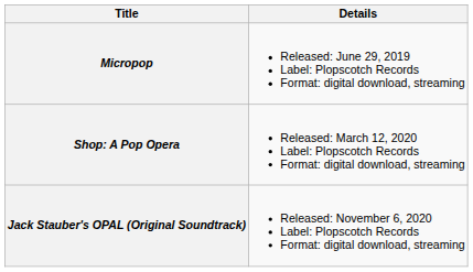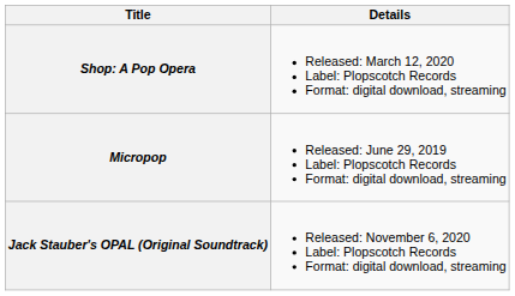rows swapped: Micropop <-> Shop: A Pop Opera
